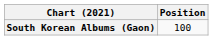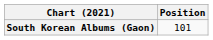South Korean Albums (Gaon) | Position: 100 -> 101
